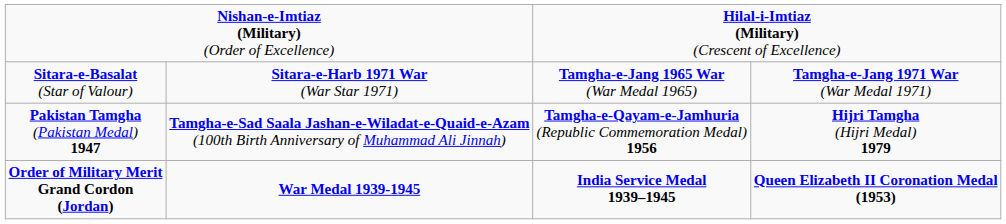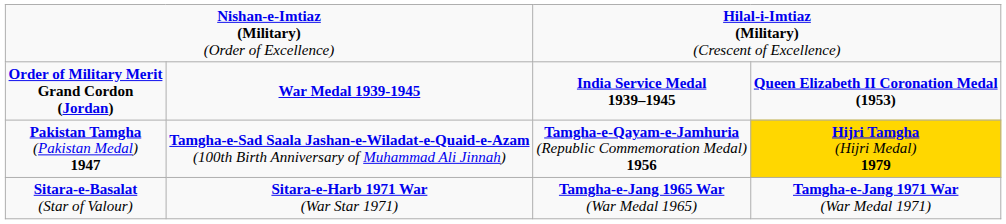rows swapped: Sitara-e-Basalat (Star of Valour) <-> Order of Military Merit Grand Cordon (Jordan)
Pakistan Tamgha (Pakistan Medal) 1947 | column 4: no background -> gold background
